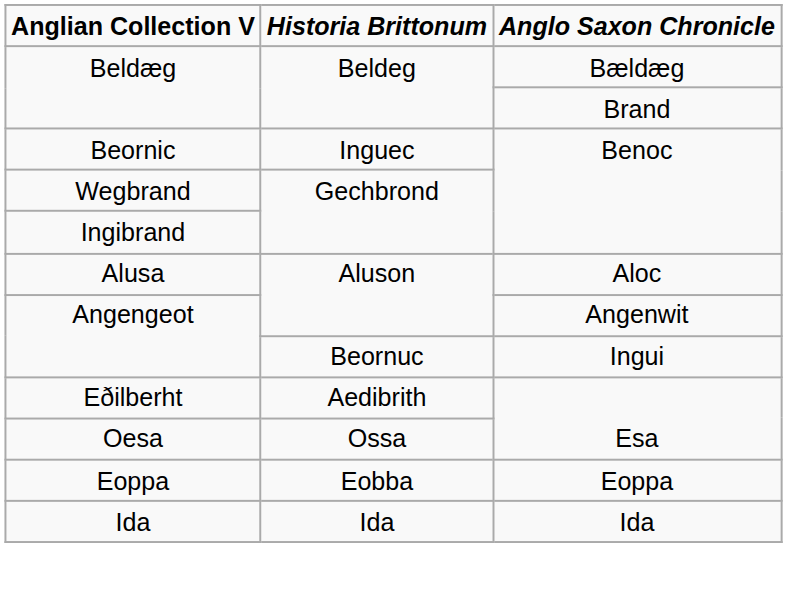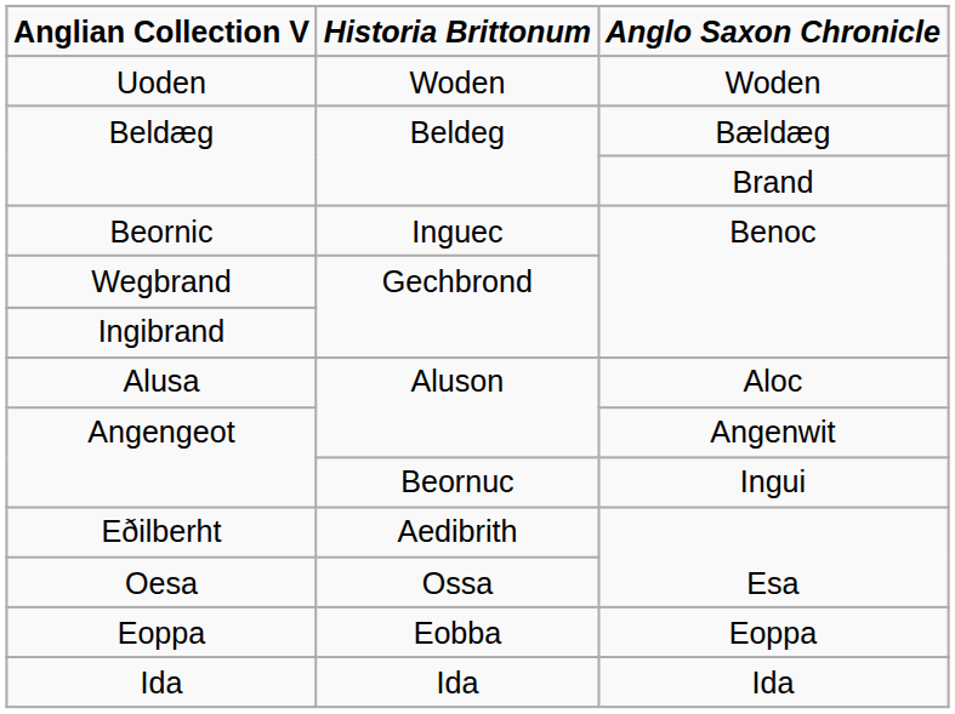+ row: Uoden | Woden | Woden
